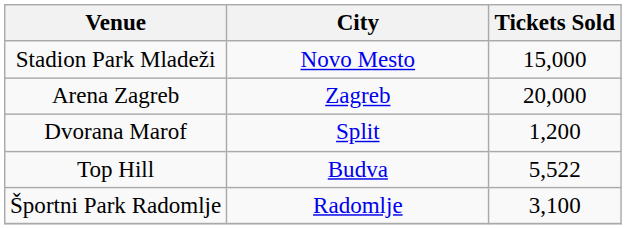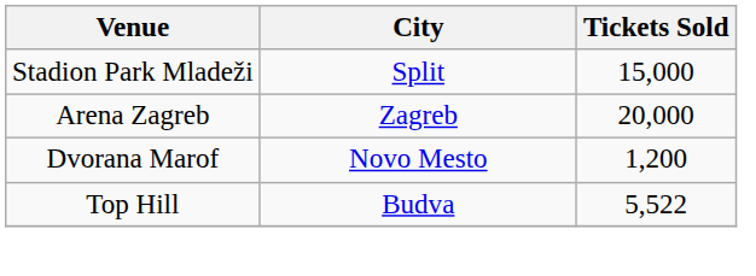Stadion Park Mladeži | City: Novo Mesto -> Split
Dvorana Marof | City: Split -> Novo Mesto
- row: Športni Park Radomlje | Radomlje | 3,100
